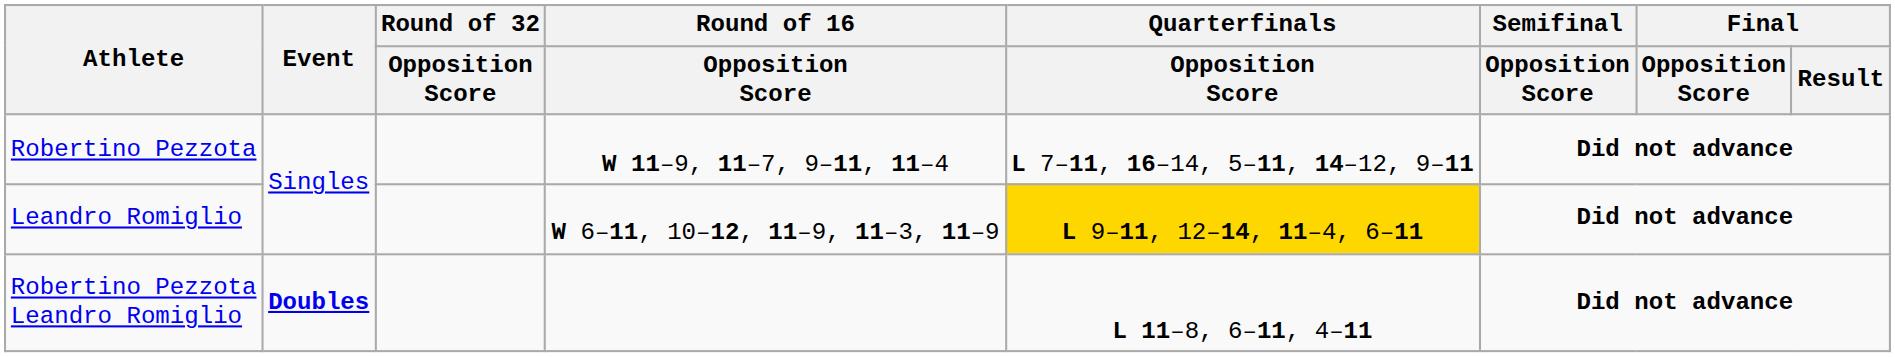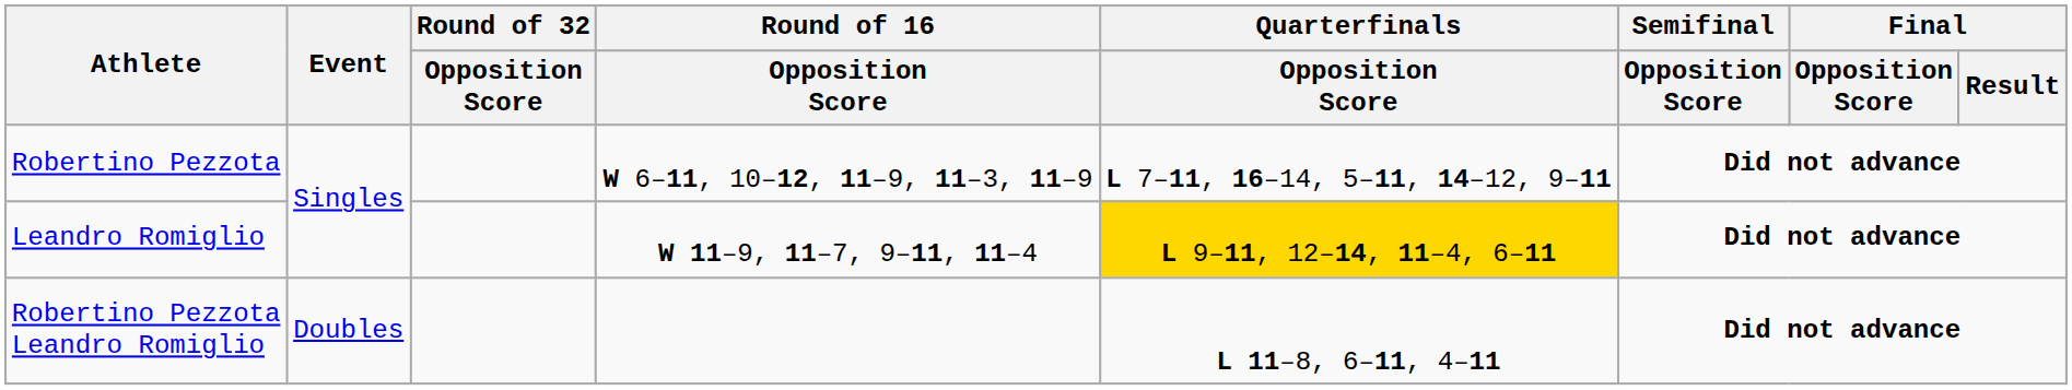Robertino Pezzota | Round of 16 / Opposition Score: W 11–9, 11–7, 9–11, 11–4 -> W 6–11, 10–12, 11–9, 11–3, 11–9
Leandro Romiglio | Round of 16 / Opposition Score: W 6–11, 10–12, 11–9, 11–3, 11–9 -> W 11–9, 11–7, 9–11, 11–4
Robertino Pezzota Leandro Romiglio | Event: bold -> normal
